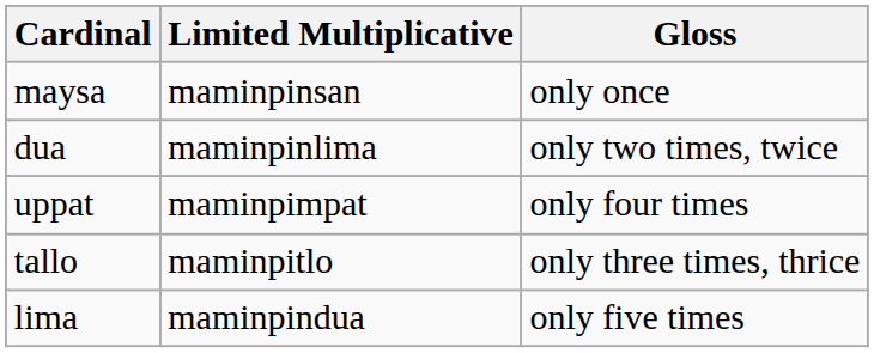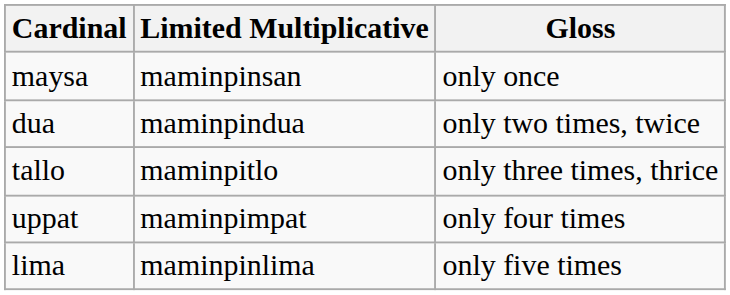dua | Limited Multiplicative: maminpinlima -> maminpindua
rows swapped: tallo <-> uppat
lima | Limited Multiplicative: maminpindua -> maminpinlima
